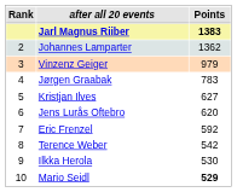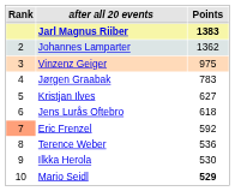Vinzenz Geiger | Points: 979 -> 975
Jens Lurås Oftebro | Points: 620 -> 618
Eric Frenzel | Rank: no background -> lightsalmon background
Terence Weber | Points: 542 -> 536
